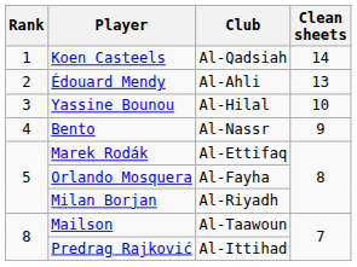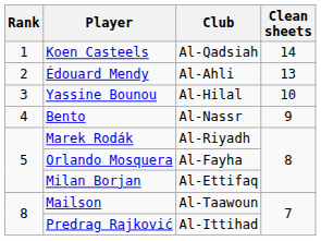Marek Rodák | Club: Al-Ettifaq -> Al-Riyadh
Milan Borjan | Club: Al-Riyadh -> Al-Ettifaq
